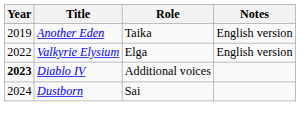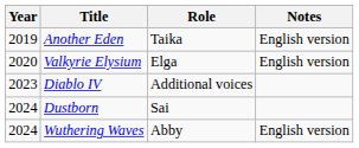Valkyrie Elysium | Year: 2022 -> 2020
Diablo IV | Year: bold -> normal
+ row: 2024 | Wuthering Waves | Abby | English version
